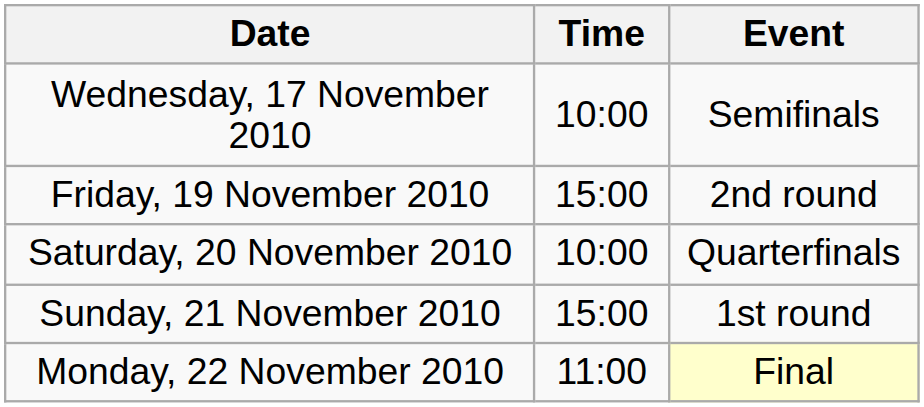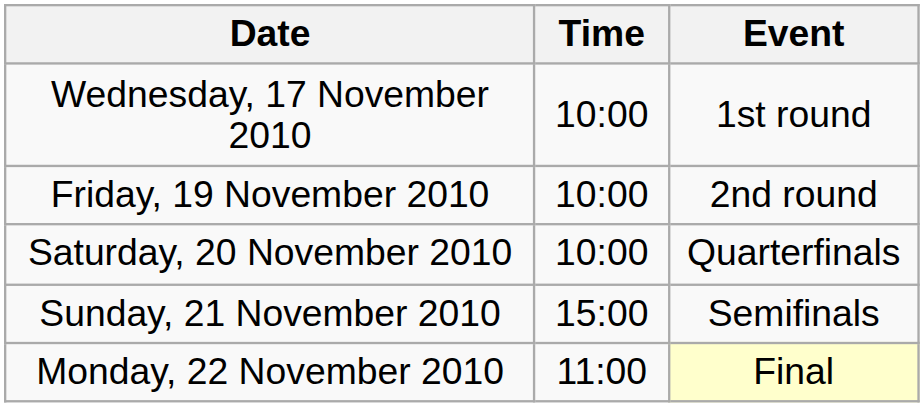Wednesday, 17 November 2010 | Event: Semifinals -> 1st round
Friday, 19 November 2010 | Time: 15:00 -> 10:00
Sunday, 21 November 2010 | Event: 1st round -> Semifinals
